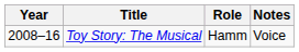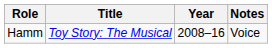columns swapped: Year <-> Role
